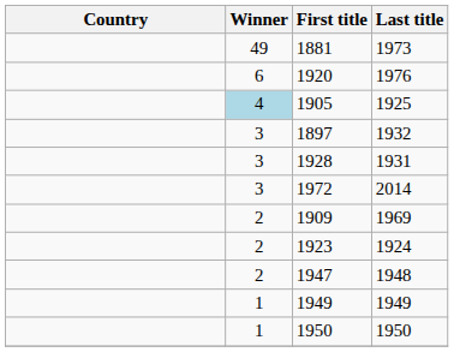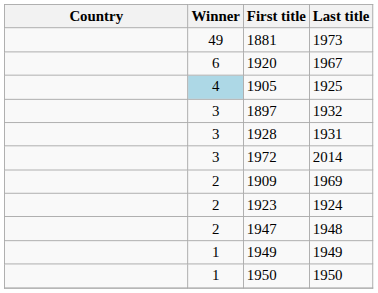1920 | Last title: 1976 -> 1967
